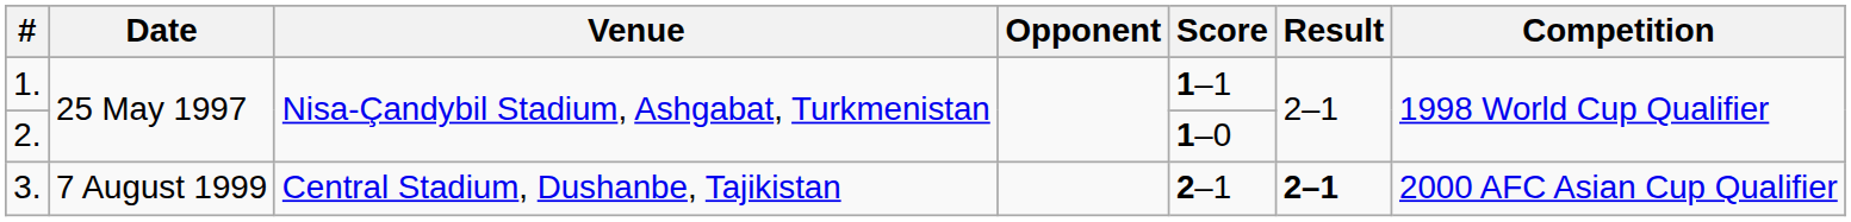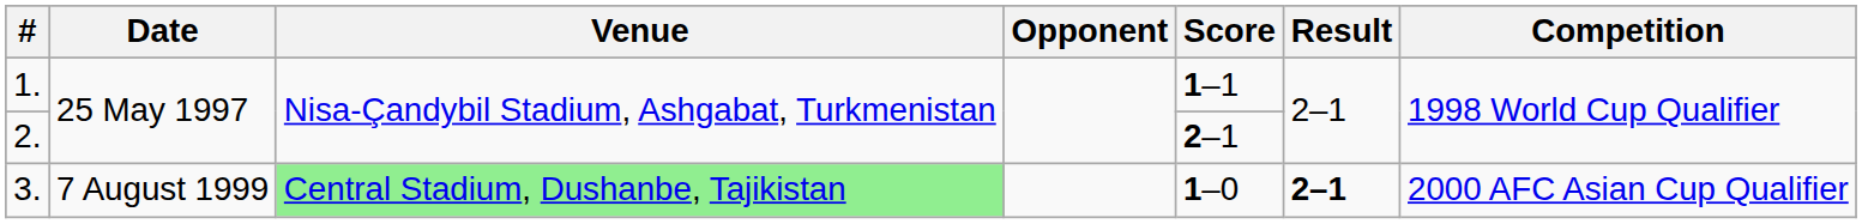2. | Score: 1–0 -> 2–1
3. | Venue: no background -> lightgreen background
3. | Score: 2–1 -> 1–0
